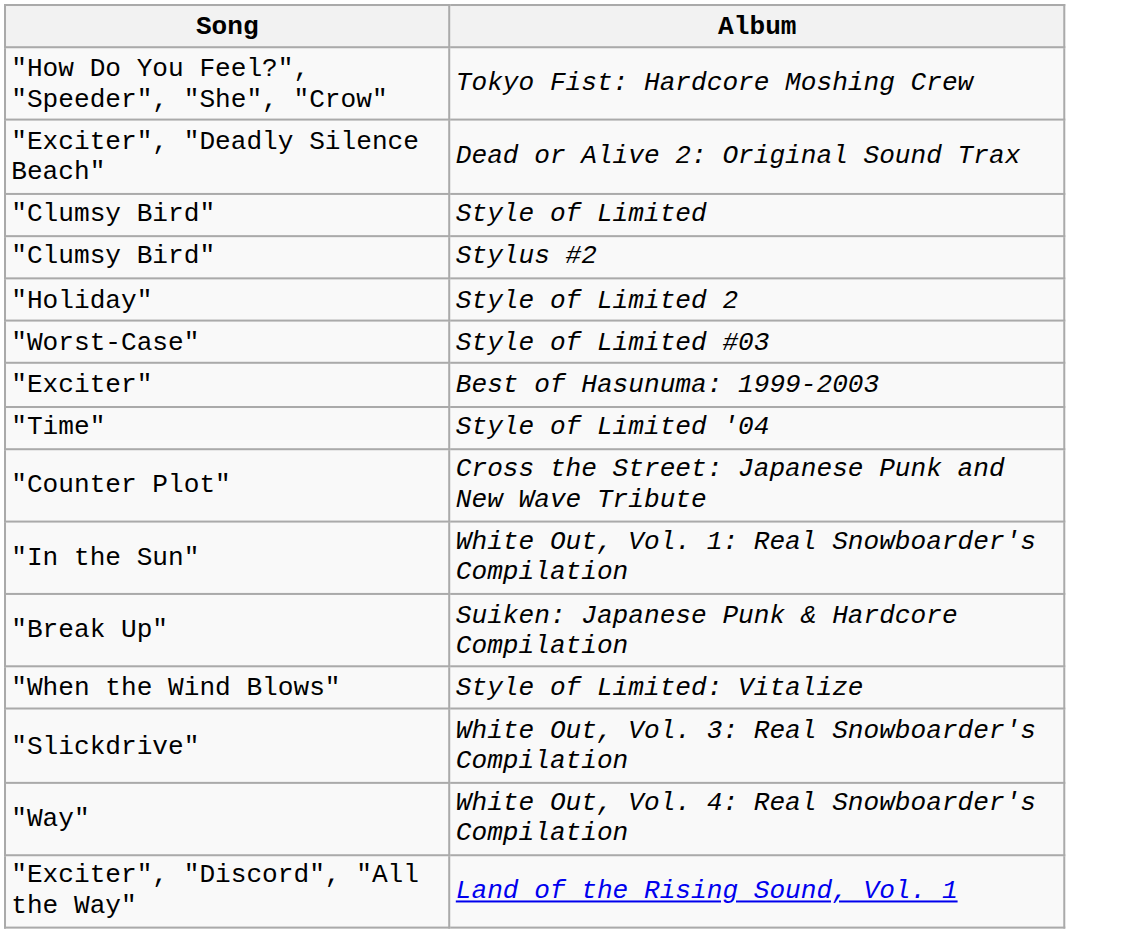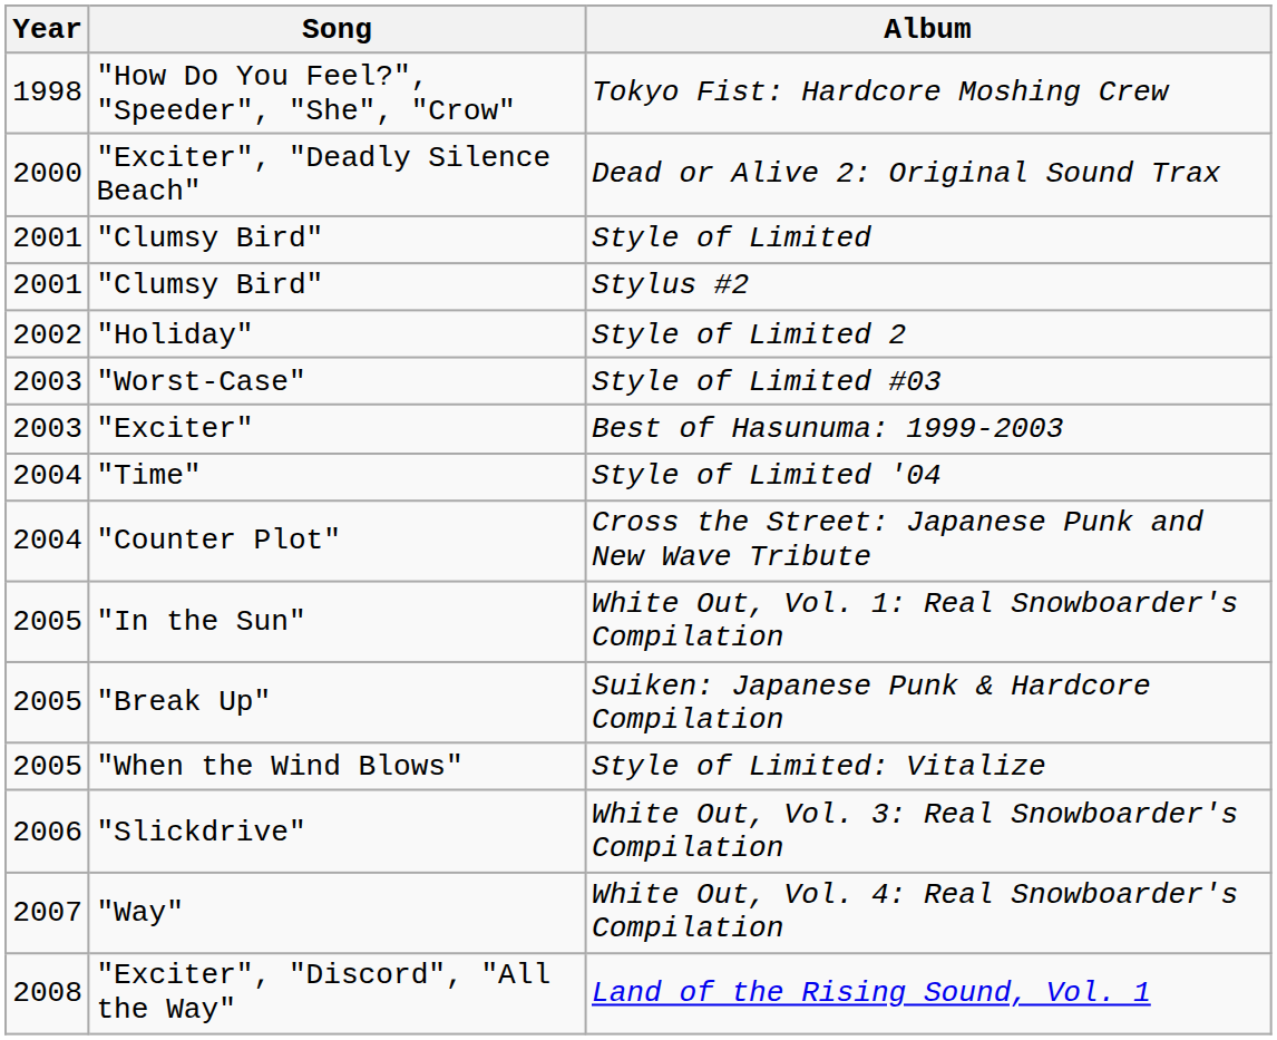+ column: Year | 1998 | 2000 | 2001 | 2001 | 2002 | 2003 | 2003 | 2004 | 2004 | 2005 | 2005 | 2005 | 2006 | 2007 | 2008
